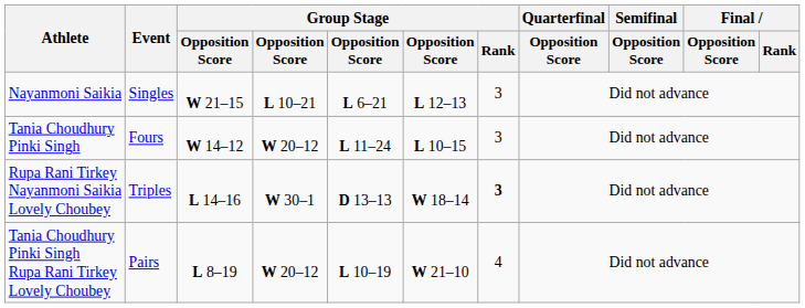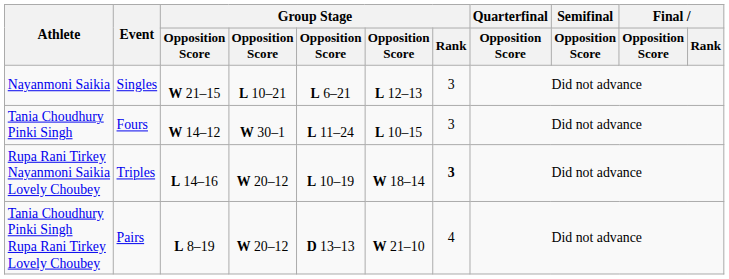Tania Choudhury Pinki Singh | column 4: W 20–12 -> W 30–1
Rupa Rani Tirkey Nayanmoni Saikia Lovely Choubey | column 4: W 30–1 -> W 20–12
Rupa Rani Tirkey Nayanmoni Saikia Lovely Choubey | column 5: D 13–13 -> L 10–19
Tania Choudhury Pinki Singh Rupa Rani Tirkey Lovely Choubey | column 5: L 10–19 -> D 13–13
